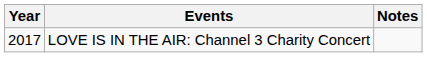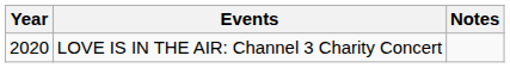LOVE IS IN THE AIR: Channel 3 Charity Concert | Year: 2017 -> 2020
